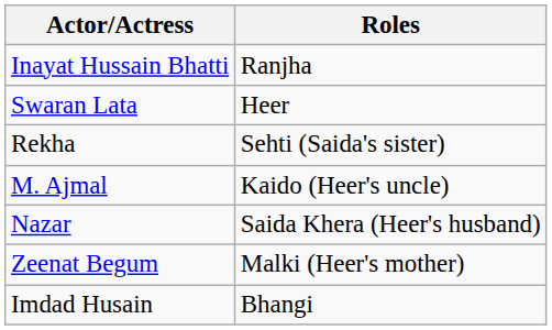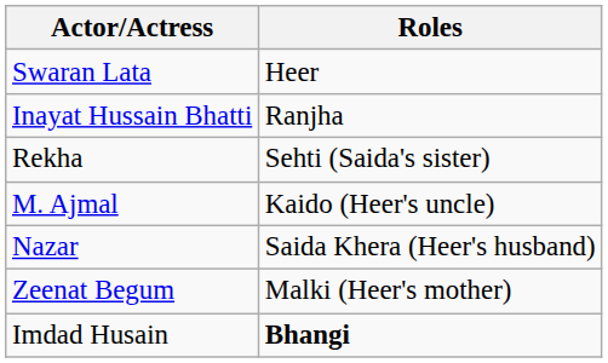rows swapped: Swaran Lata <-> Inayat Hussain Bhatti
Imdad Husain | Roles: normal -> bold
